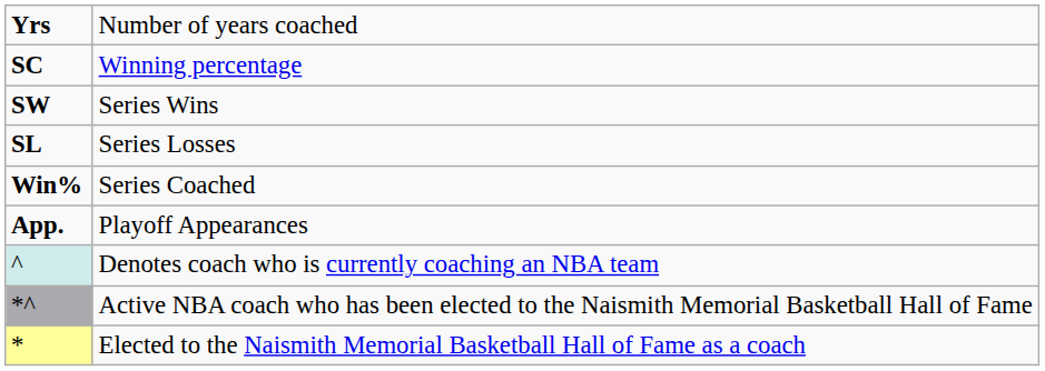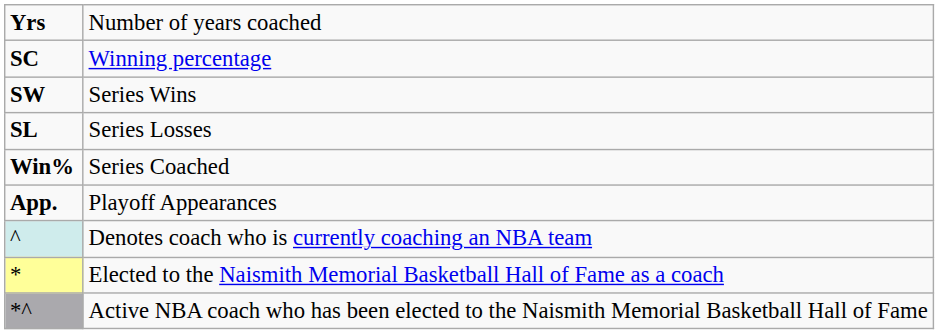rows swapped: * <-> *^
